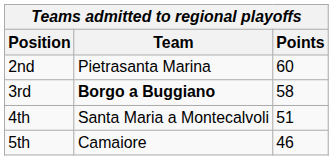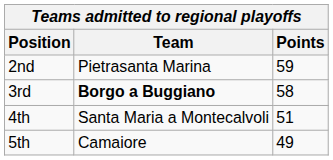2nd | Points: 60 -> 59
5th | Points: 46 -> 49
